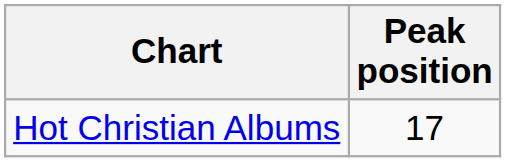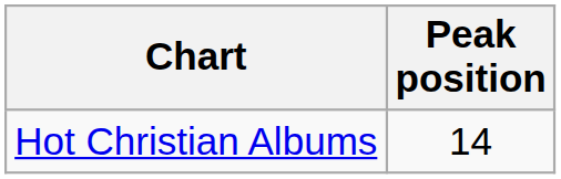Hot Christian Albums | Peak position: 17 -> 14
